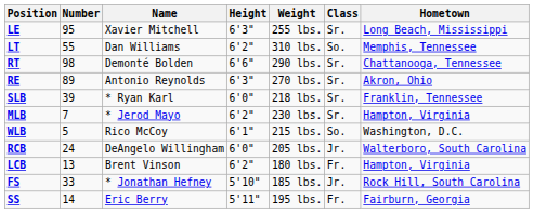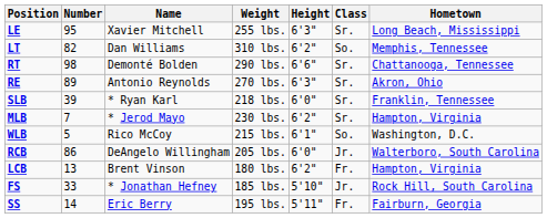columns swapped: Height <-> Weight
LT | Number: 55 -> 82
RCB | Number: 24 -> 86
